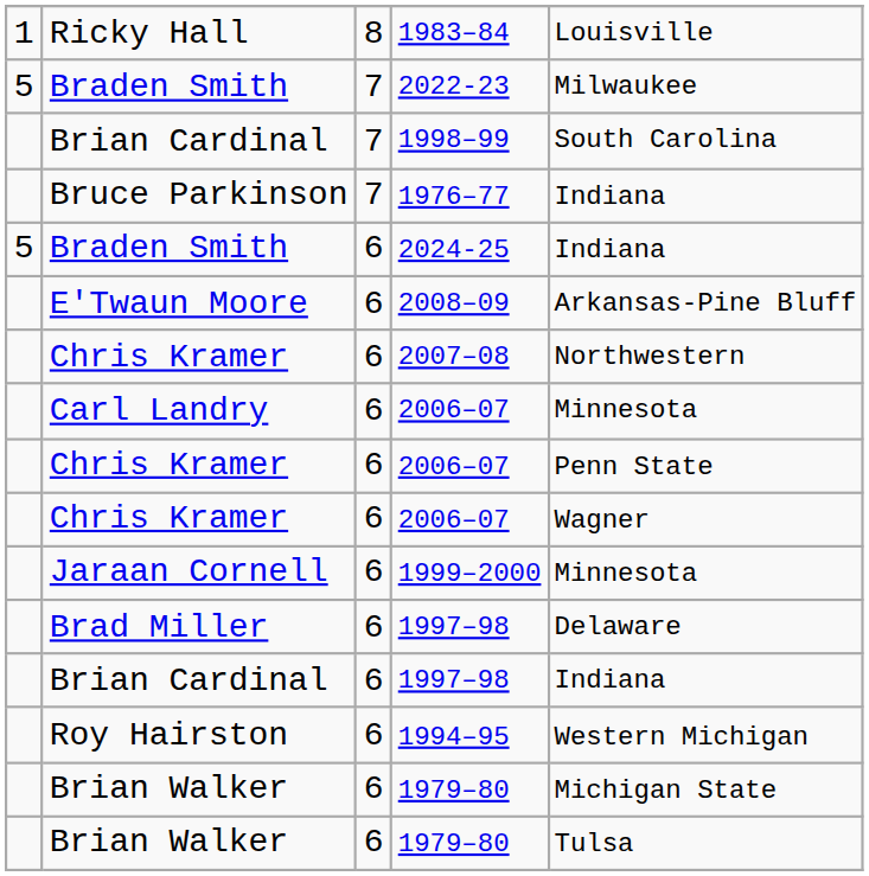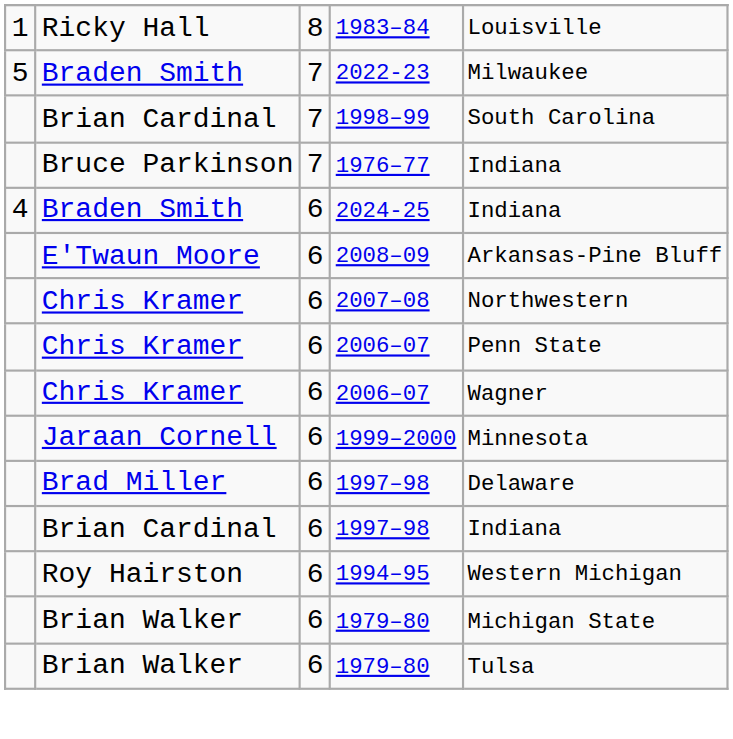2024-25 | column 1: 5 -> 4
- row: Carl Landry | 6 | 2006–07 | Minnesota
